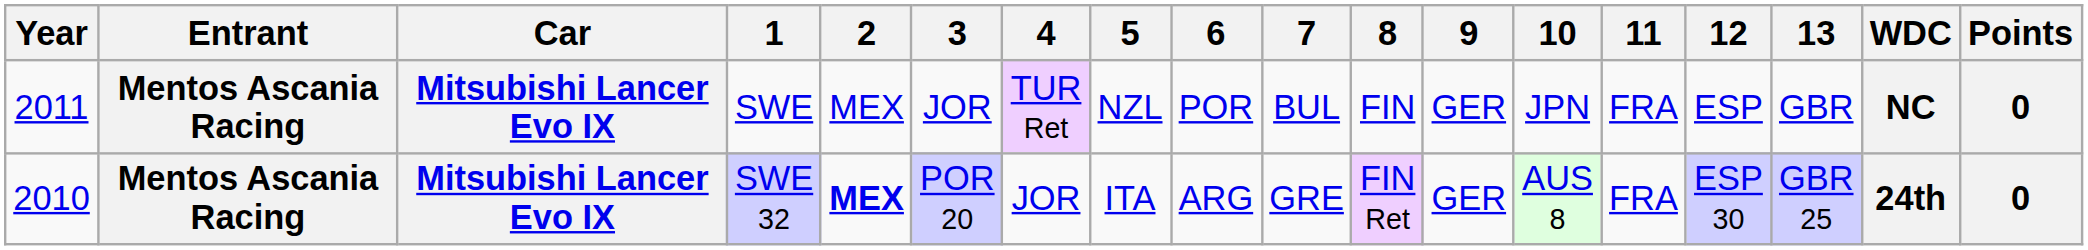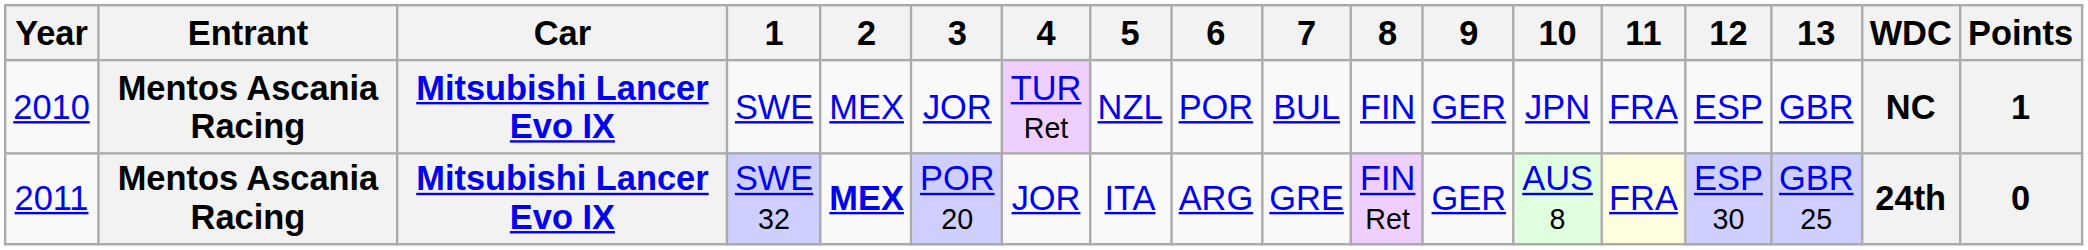SWE | Year: 2011 -> 2010
SWE | Points: 0 -> 1
SWE 32 | Year: 2010 -> 2011
SWE 32 | 11: no background -> lightyellow background
